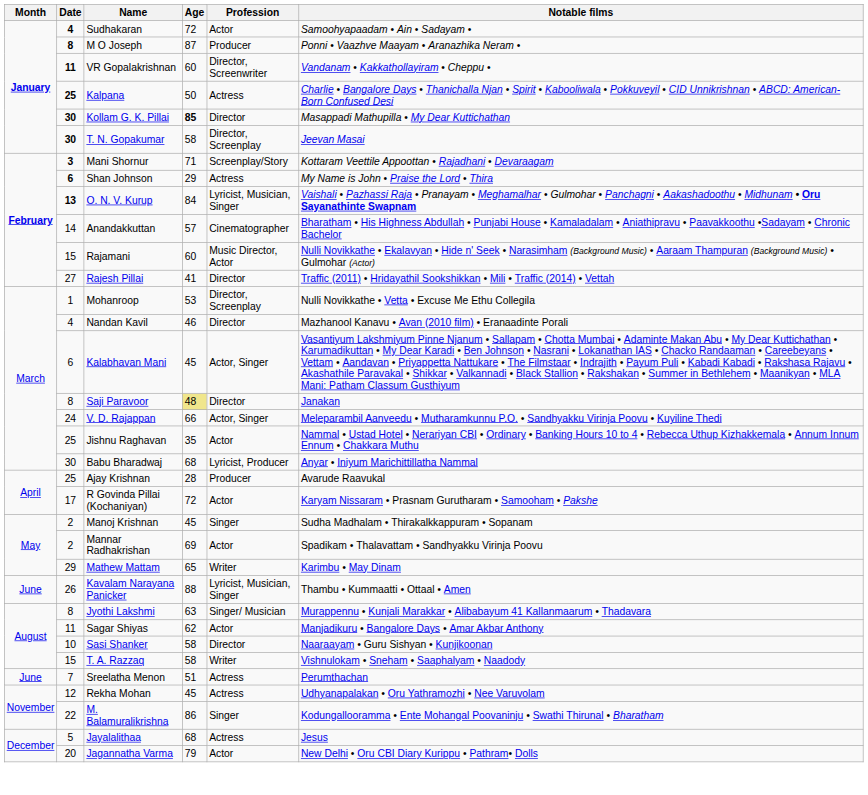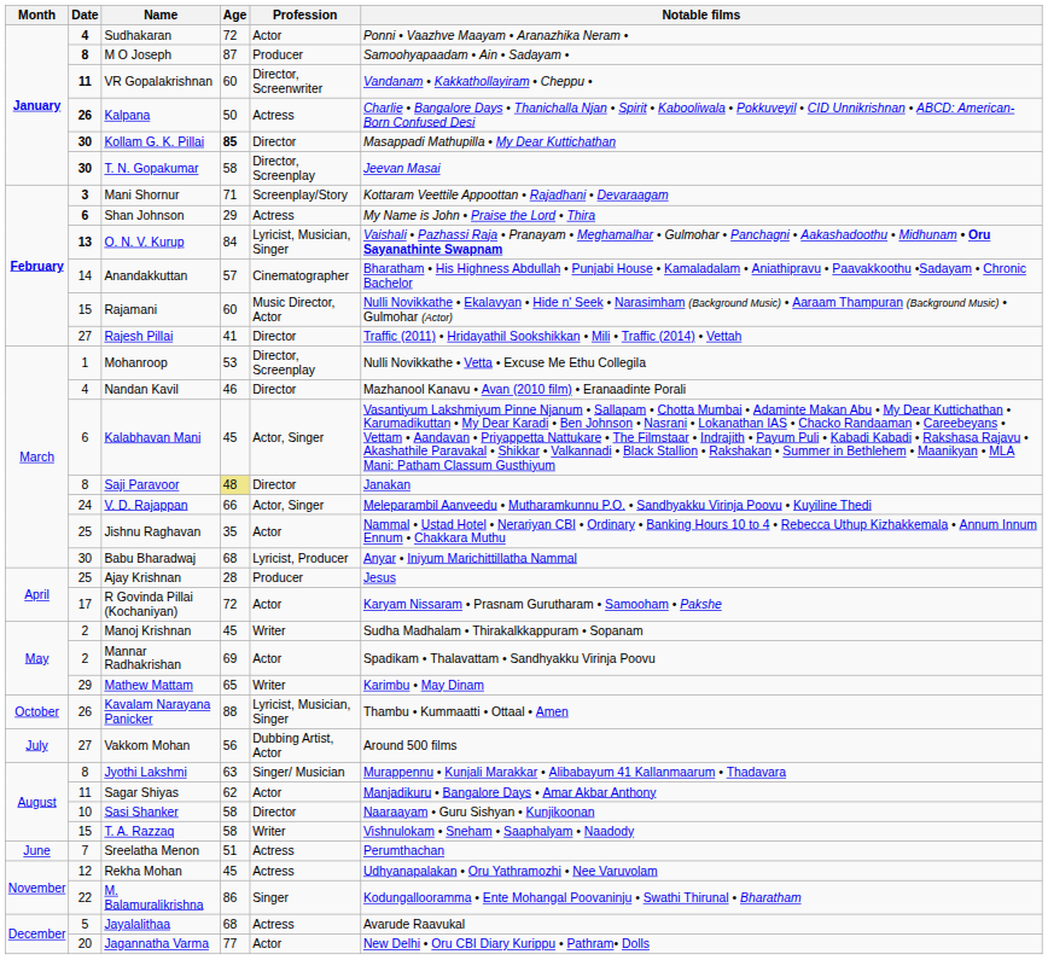Sudhakaran | Notable films: Samoohyapaadam • Ain • Sadayam • -> Ponni • Vaazhve Maayam • Aranazhika Neram •
M O Joseph | Notable films: Ponni • Vaazhve Maayam • Aranazhika Neram • -> Samoohyapaadam • Ain • Sadayam •
Kalpana | Date: 25 -> 26
Ajay Krishnan | Notable films: Avarude Raavukal -> Jesus
Manoj Krishnan | Profession: Singer -> Writer
Kavalam Narayana Panicker | Month: June -> October
+ row: July | 27 | Vakkom Mohan | 56 | Dubbing Artist, Actor | Around 500 films
Jayalalithaa | Notable films: Jesus -> Avarude Raavukal
Jagannatha Varma | Age: 79 -> 77
